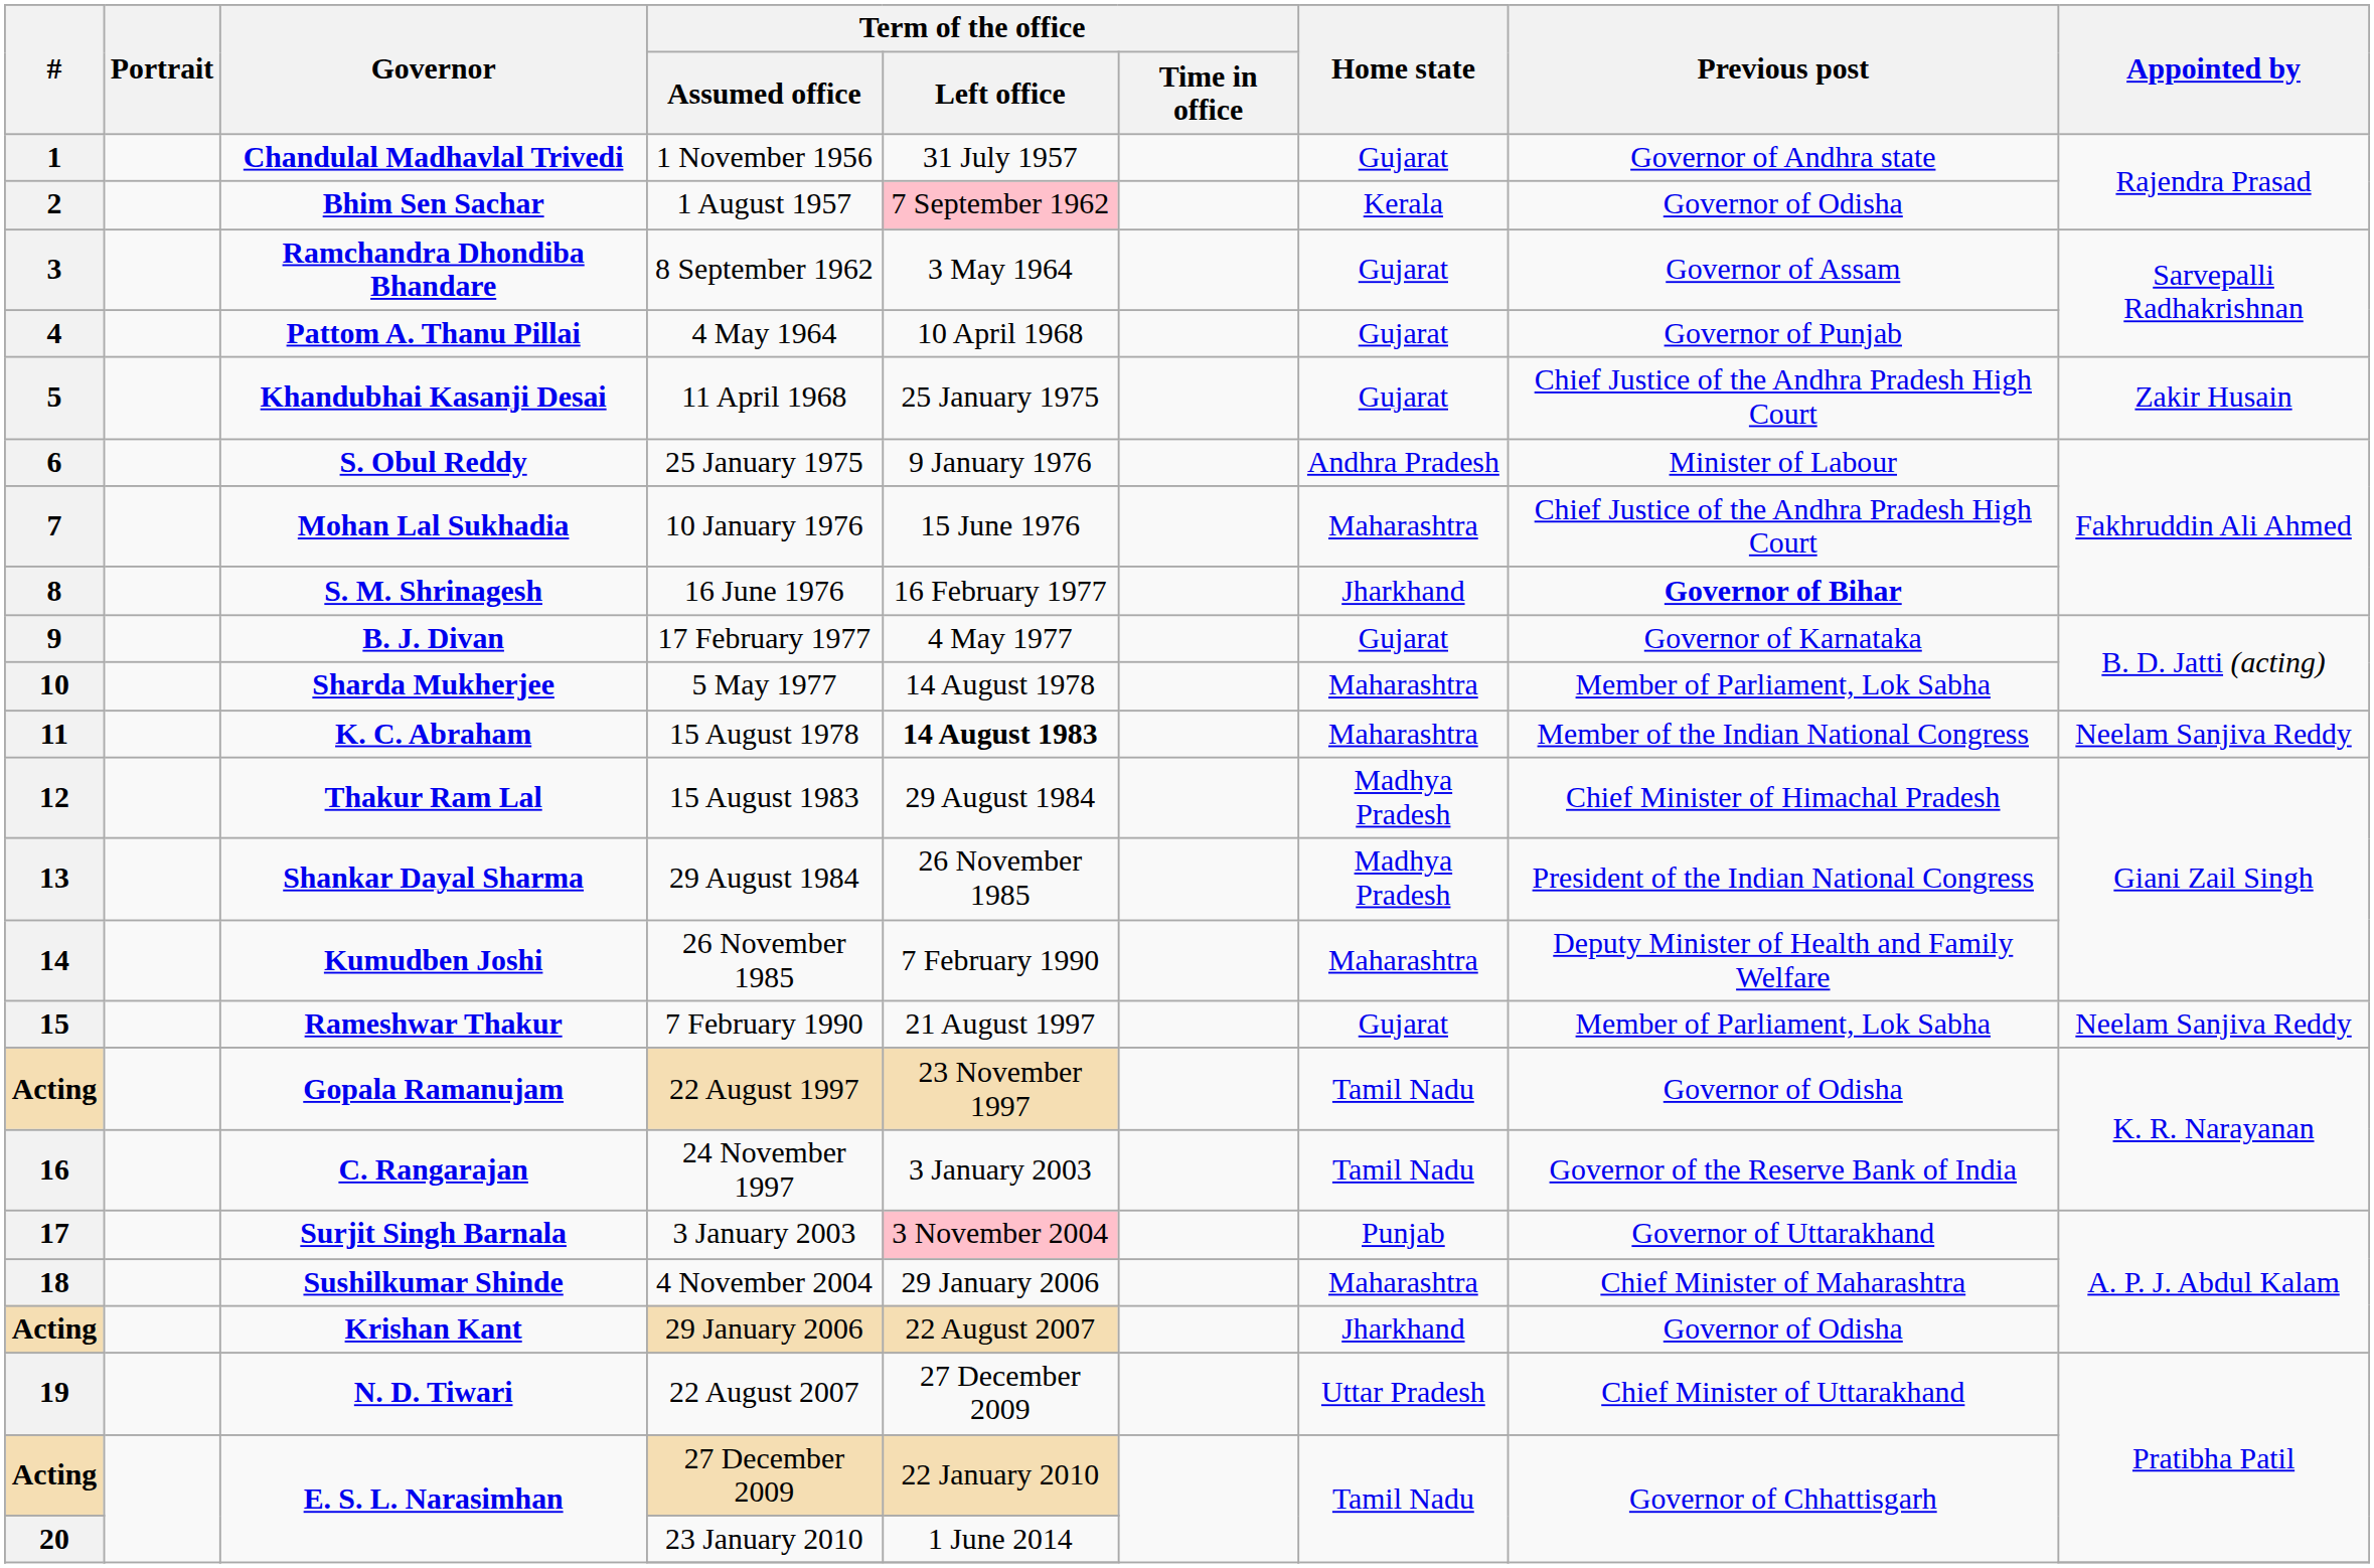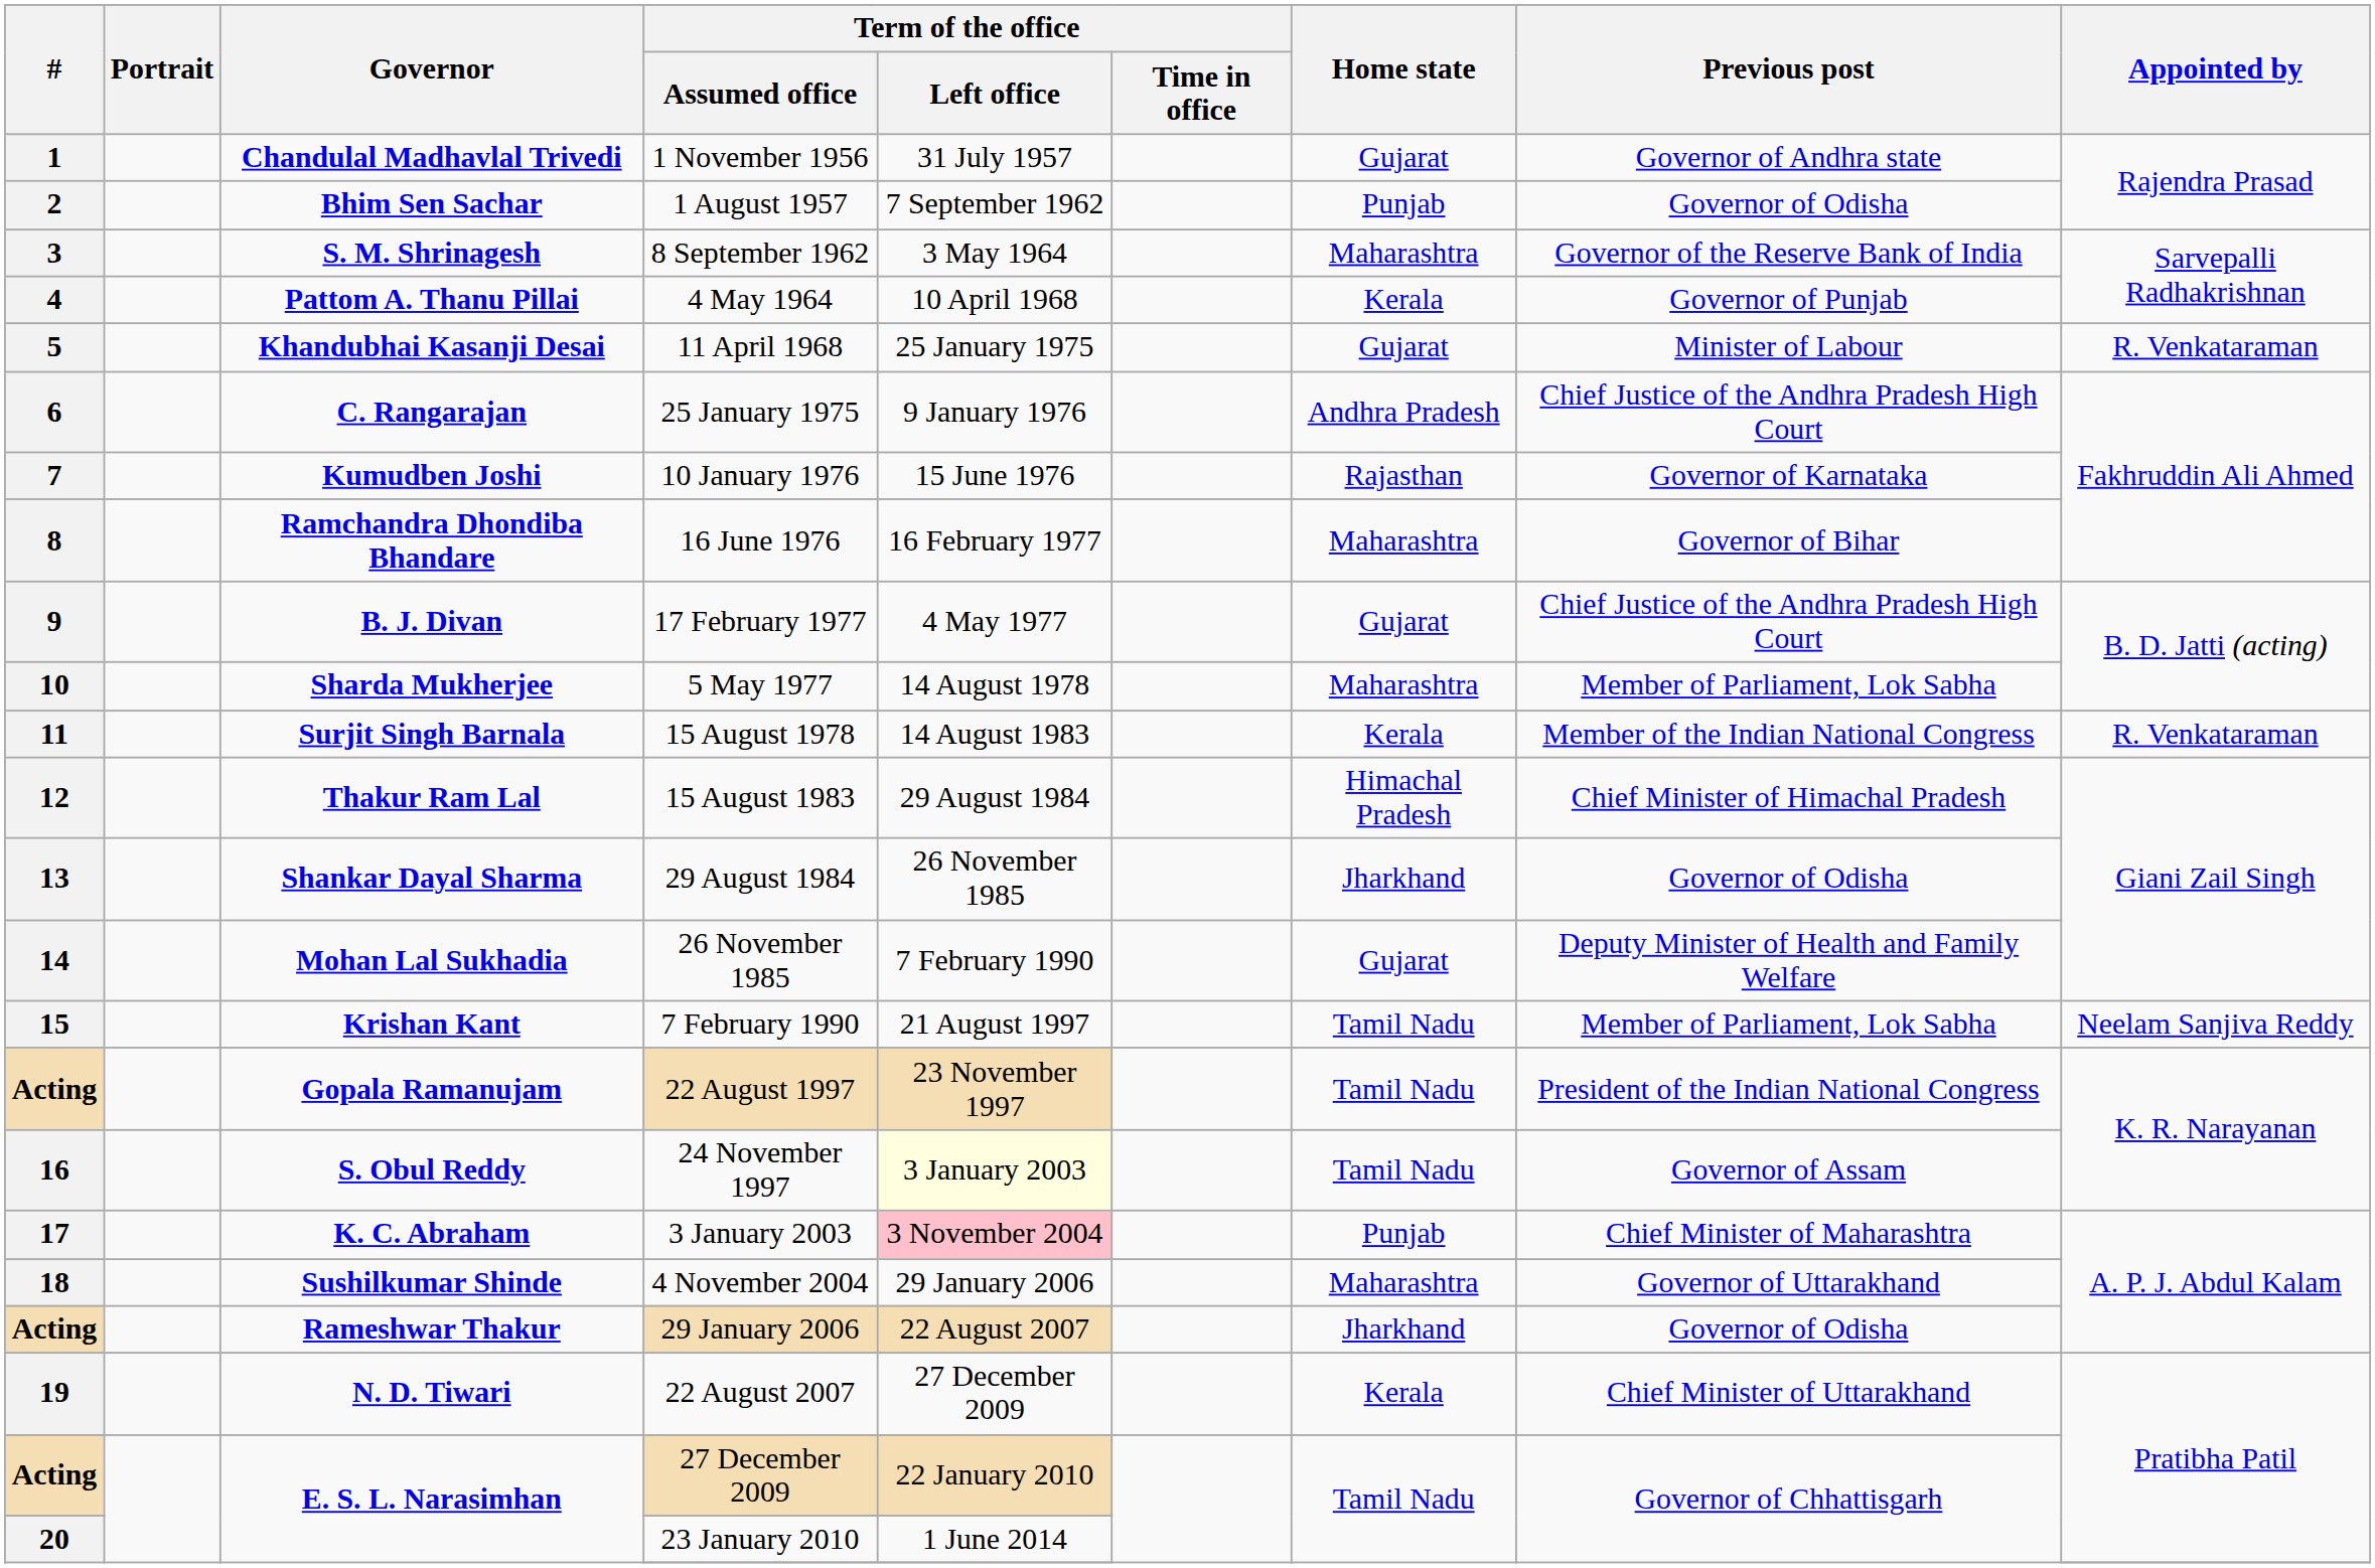2 | Term of the office / Left office: pink background -> no background
2 | Home state: Kerala -> Punjab
3 | Governor: Ramchandra Dhondiba Bhandare -> S. M. Shrinagesh
3 | Home state: Gujarat -> Maharashtra
3 | Previous post: Governor of Assam -> Governor of the Reserve Bank of India
4 | Home state: Gujarat -> Kerala
5 | Previous post: Chief Justice of the Andhra Pradesh High Court -> Minister of Labour
5 | Appointed by: Zakir Husain -> R. Venkataraman
6 | Governor: S. Obul Reddy -> C. Rangarajan
6 | Previous post: Minister of Labour -> Chief Justice of the Andhra Pradesh High Court
7 | Governor: Mohan Lal Sukhadia -> Kumudben Joshi
7 | Home state: Maharashtra -> Rajasthan
7 | Previous post: Chief Justice of the Andhra Pradesh High Court -> Governor of Karnataka
8 | Governor: S. M. Shrinagesh -> Ramchandra Dhondiba Bhandare
8 | Home state: Jharkhand -> Maharashtra
8 | Previous post: bold -> normal
9 | Previous post: Governor of Karnataka -> Chief Justice of the Andhra Pradesh High Court
11 | Governor: K. C. Abraham -> Surjit Singh Barnala
11 | Term of the office / Left office: bold -> normal
11 | Home state: Maharashtra -> Kerala
11 | Appointed by: Neelam Sanjiva Reddy -> R. Venkataraman
12 | Home state: Madhya Pradesh -> Himachal Pradesh
13 | Home state: Madhya Pradesh -> Jharkhand
13 | Previous post: President of the Indian National Congress -> Governor of Odisha
14 | Governor: Kumudben Joshi -> Mohan Lal Sukhadia
14 | Home state: Maharashtra -> Gujarat
15 | Governor: Rameshwar Thakur -> Krishan Kant
15 | Home state: Gujarat -> Tamil Nadu
Acting / 22 August 1997 | Previous post: Governor of Odisha -> President of the Indian National Congress
16 | Governor: C. Rangarajan -> S. Obul Reddy
16 | Term of the office / Left office: no background -> lightyellow background
16 | Previous post: Governor of the Reserve Bank of India -> Governor of Assam
17 | Governor: Surjit Singh Barnala -> K. C. Abraham
17 | Previous post: Governor of Uttarakhand -> Chief Minister of Maharashtra
18 | Previous post: Chief Minister of Maharashtra -> Governor of Uttarakhand
Acting / 29 January 2006 | Governor: Krishan Kant -> Rameshwar Thakur
19 | Home state: Uttar Pradesh -> Kerala
